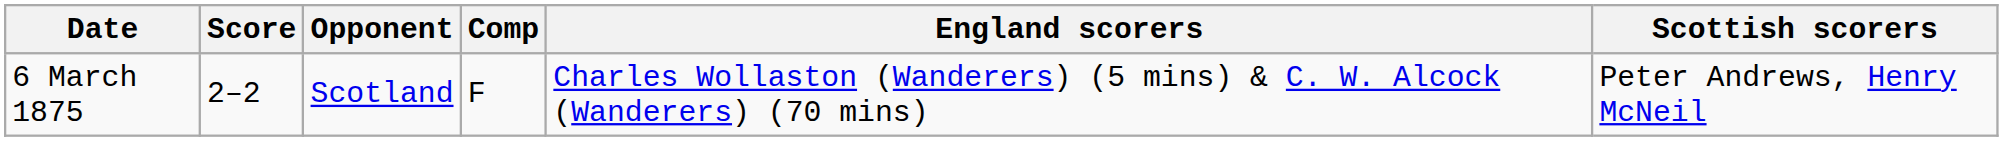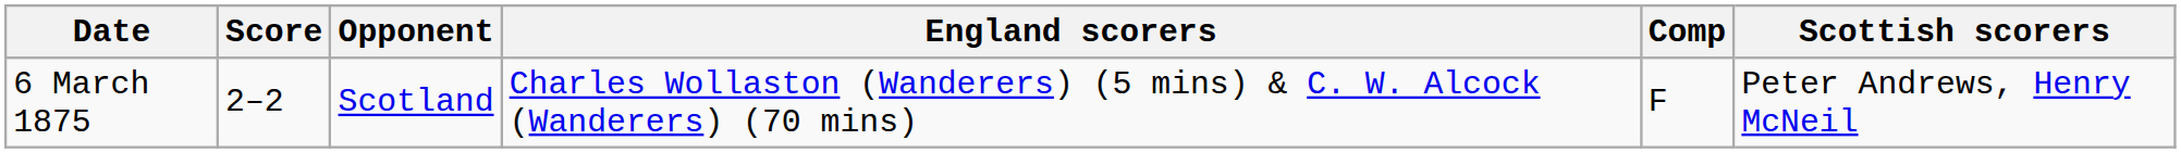columns swapped: Comp <-> England scorers
